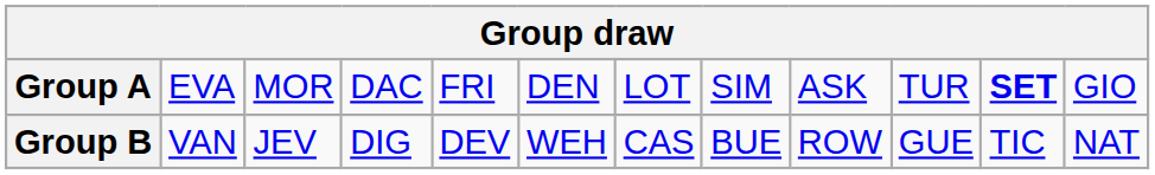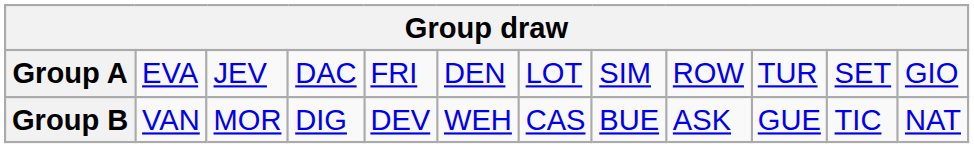Group A | column 3: MOR -> JEV
Group A | column 9: ASK -> ROW
Group A | column 11: bold -> normal
Group B | column 3: JEV -> MOR
Group B | column 9: ROW -> ASK
